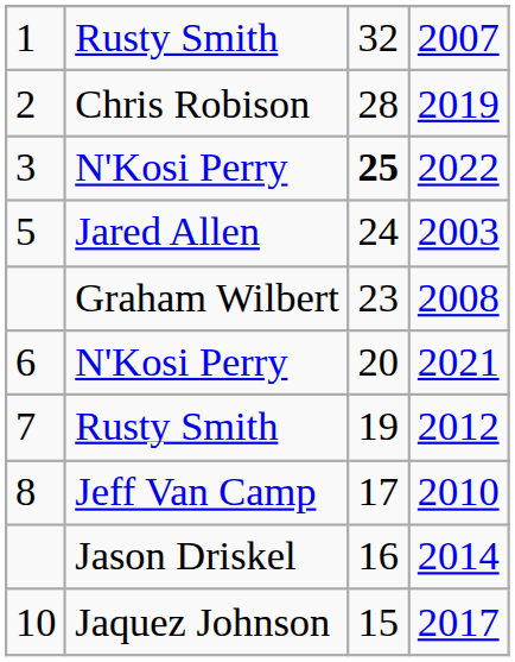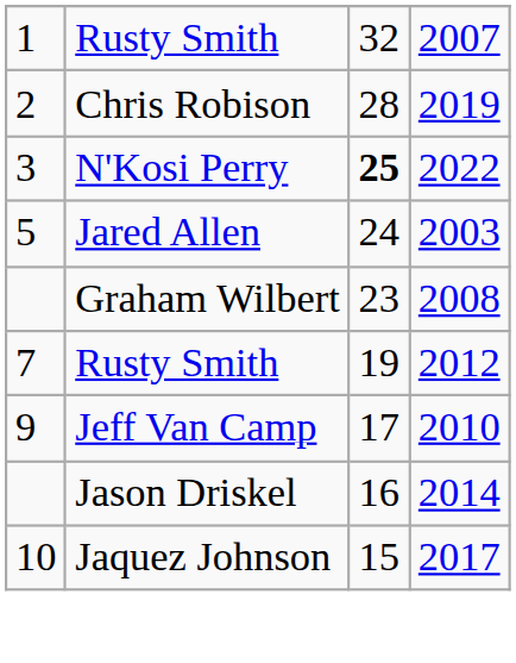- row: 6 | N'Kosi Perry | 20 | 2021
2010 | column 1: 8 -> 9
